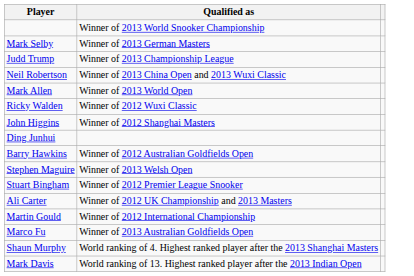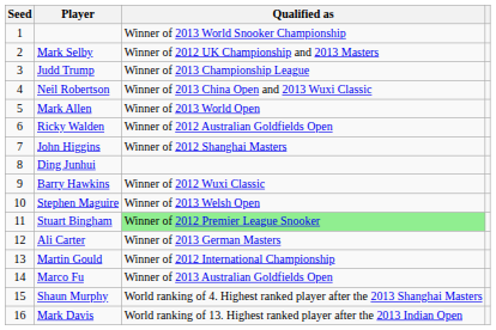+ column: Seed | 1 | 2 | 3 | 4 | 5 | 6 | 7 | 8 | 9 | 10 | 11 | 12 | 13 | 14 | 15 | 16
Mark Selby | Qualified as: Winner of 2013 German Masters -> Winner of 2012 UK Championship and 2013 Masters
Ricky Walden | Qualified as: Winner of 2012 Wuxi Classic -> Winner of 2012 Australian Goldfields Open
Barry Hawkins | Qualified as: Winner of 2012 Australian Goldfields Open -> Winner of 2012 Wuxi Classic
Stuart Bingham | Qualified as: no background -> lightgreen background
Ali Carter | Qualified as: Winner of 2012 UK Championship and 2013 Masters -> Winner of 2013 German Masters
